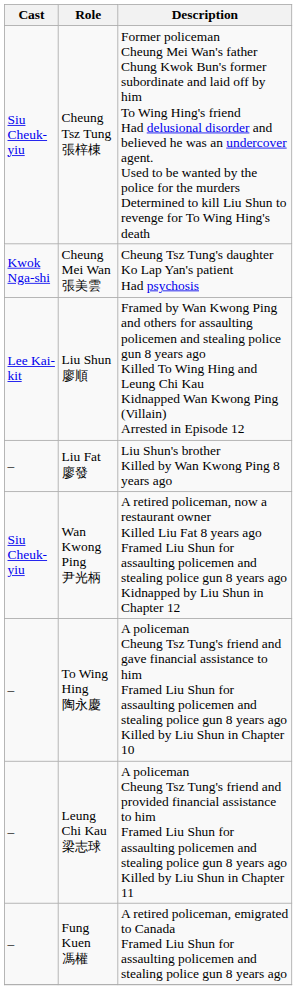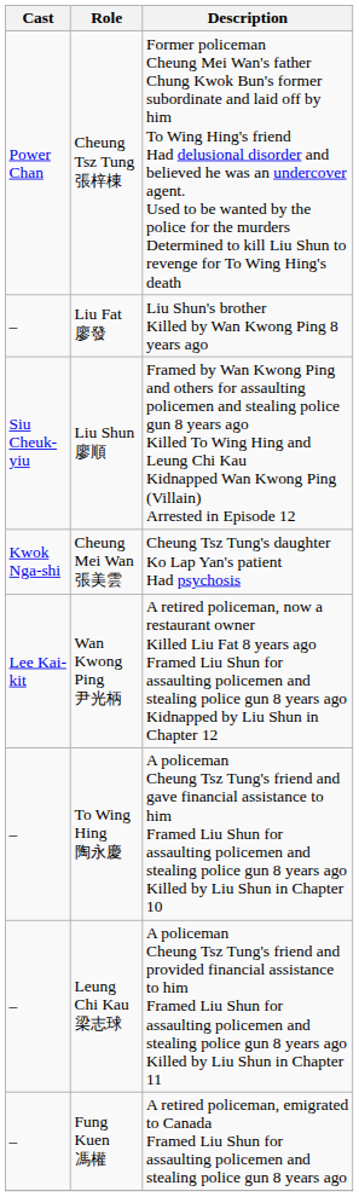Cheung Tsz Tung 張梓棟 | Cast: Siu Cheuk-yiu -> Power Chan
rows swapped: Cheung Mei Wan 張美雲 <-> Liu Fat 廖發
Liu Shun 廖順 | Cast: Lee Kai-kit -> Siu Cheuk-yiu
Wan Kwong Ping 尹光柄 | Cast: Siu Cheuk-yiu -> Lee Kai-kit
